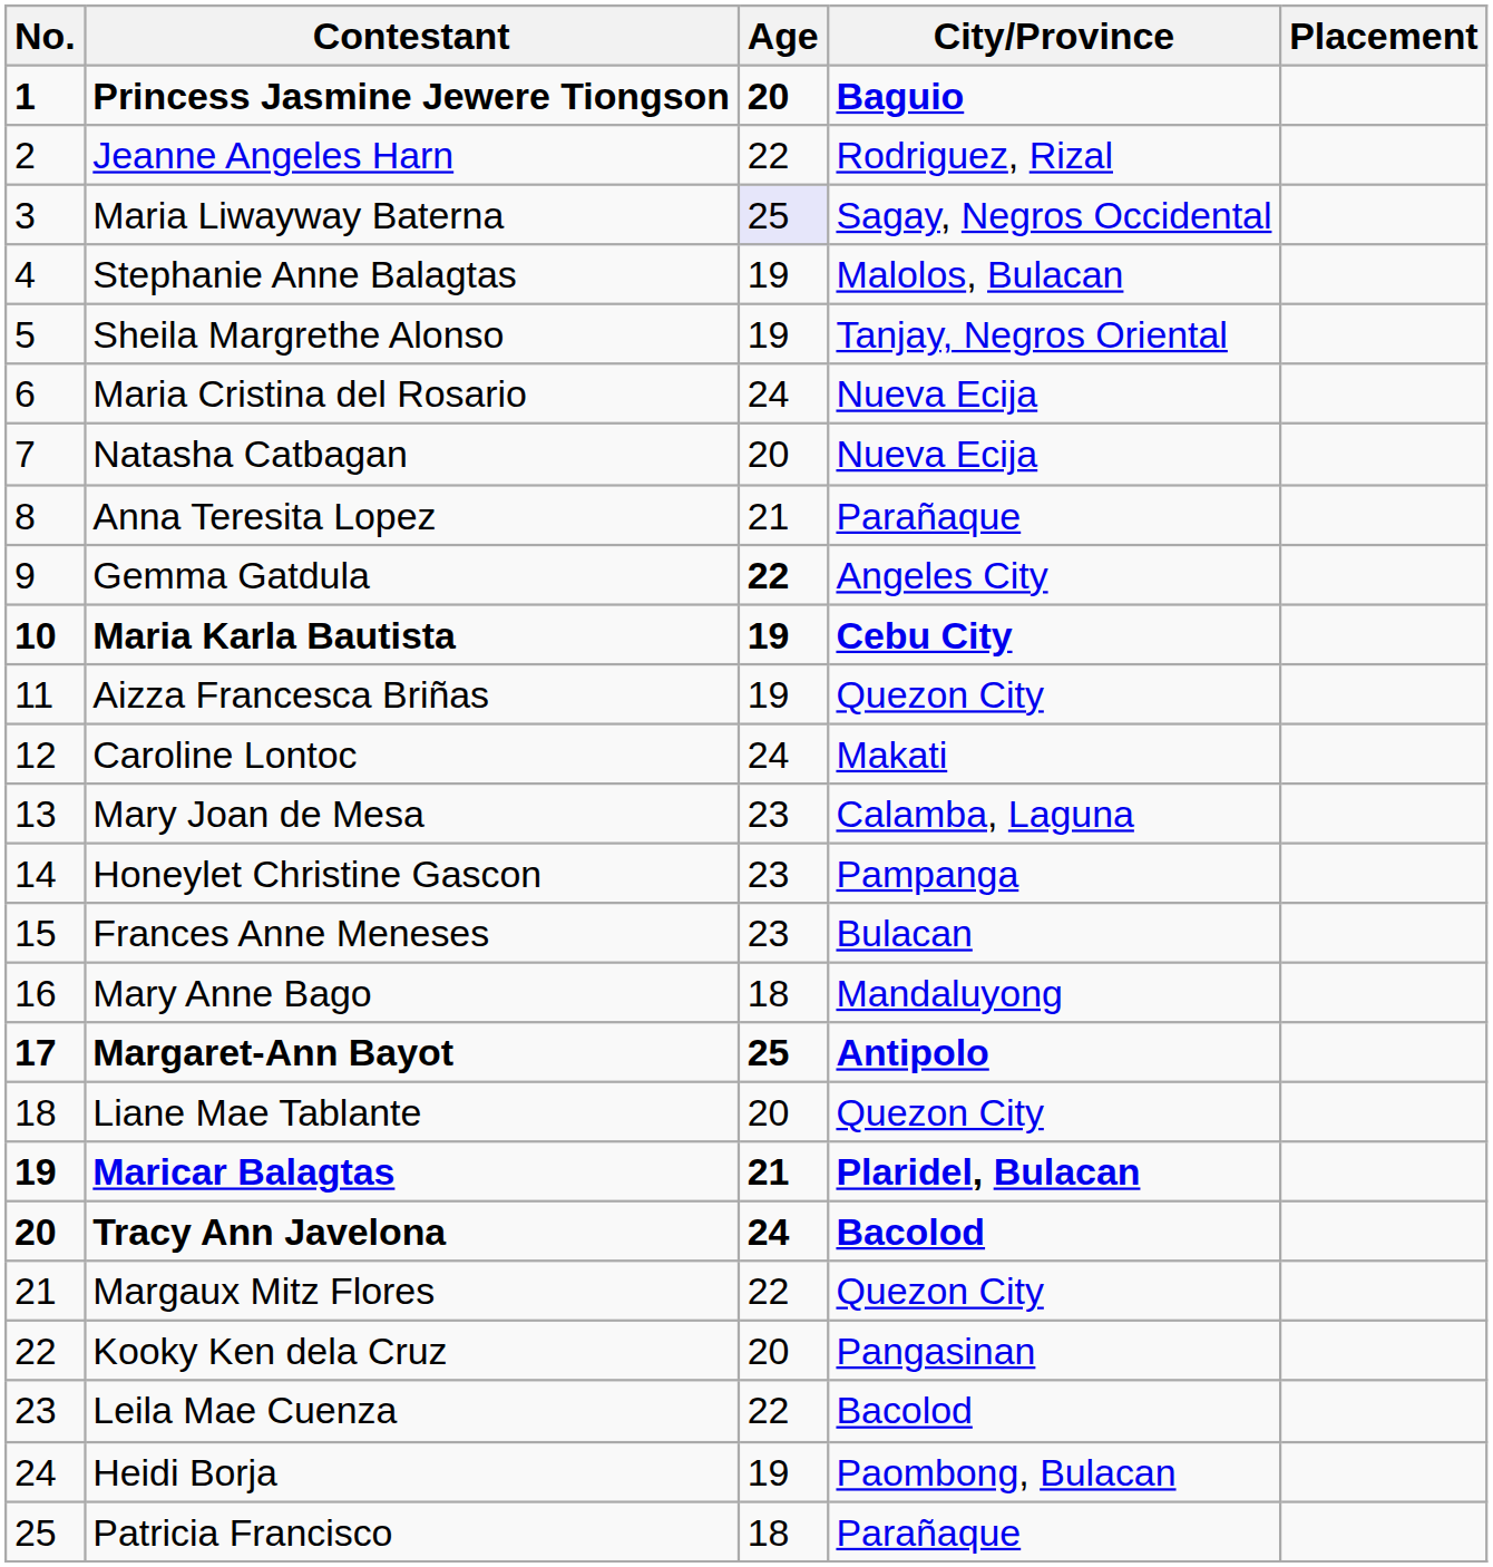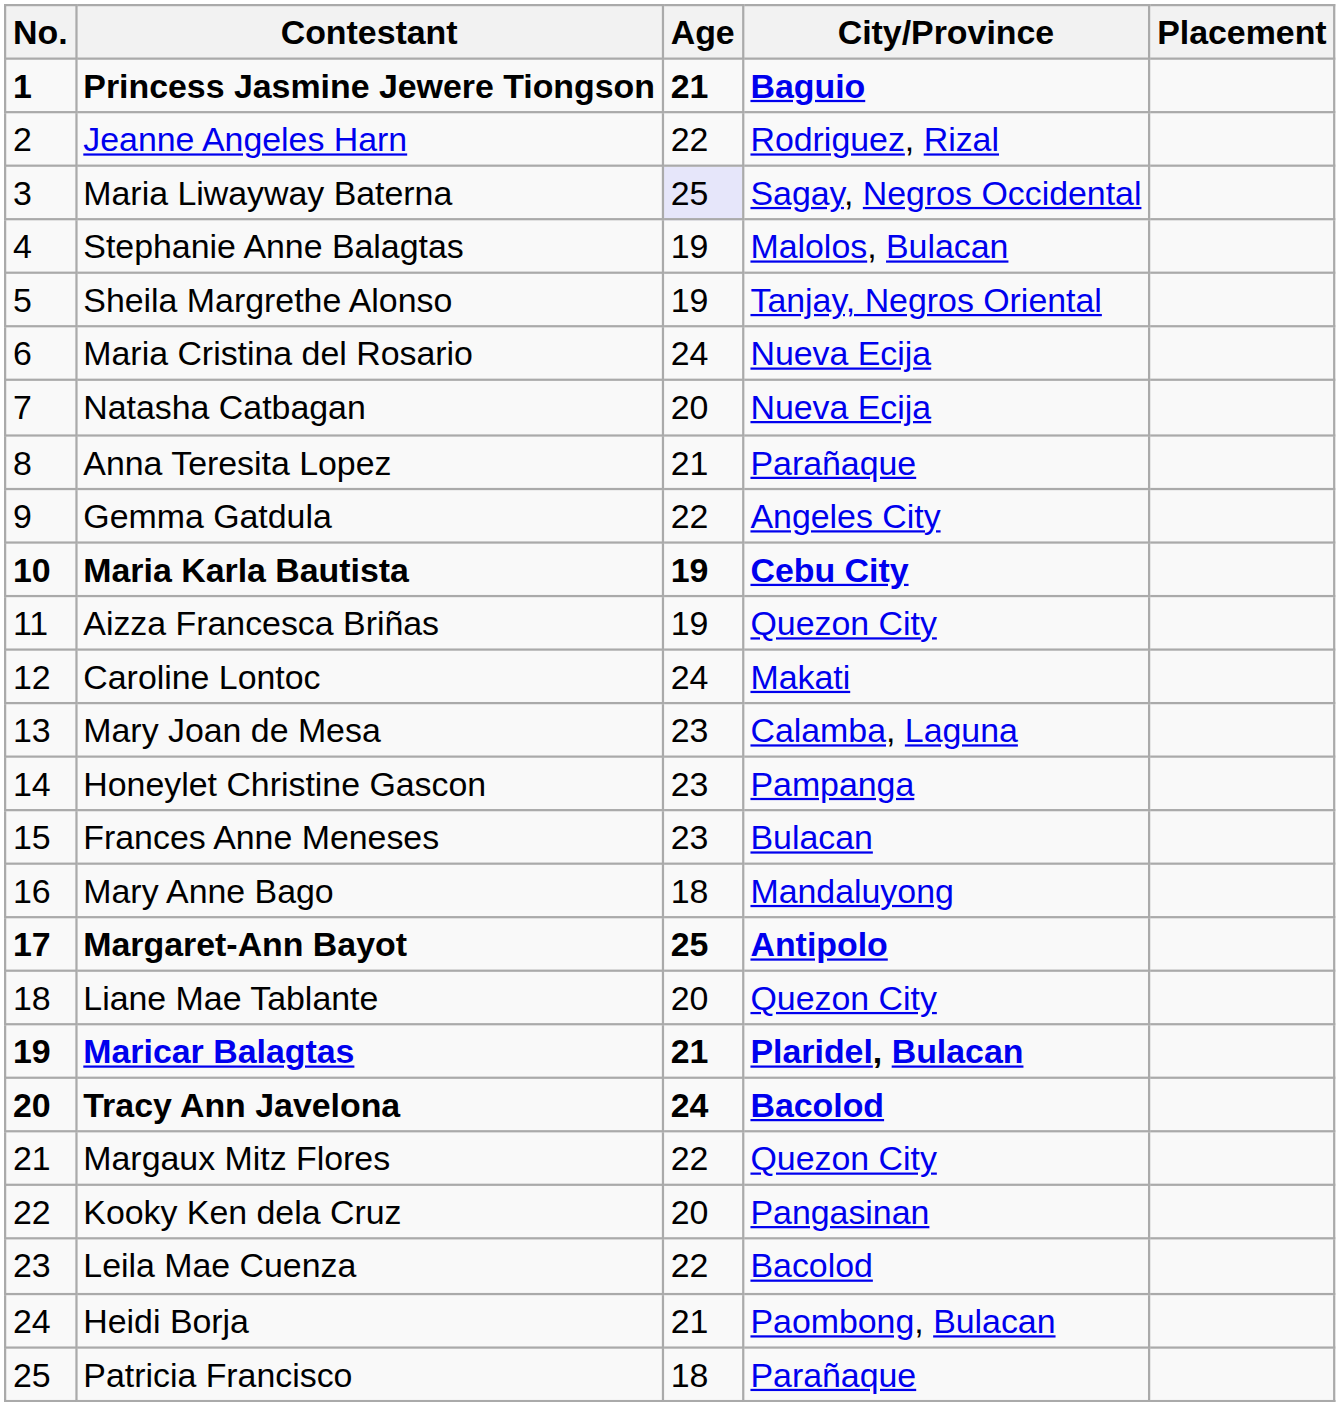Princess Jasmine Jewere Tiongson | Age: 20 -> 21
Gemma Gatdula | Age: bold -> normal
Heidi Borja | Age: 19 -> 21
